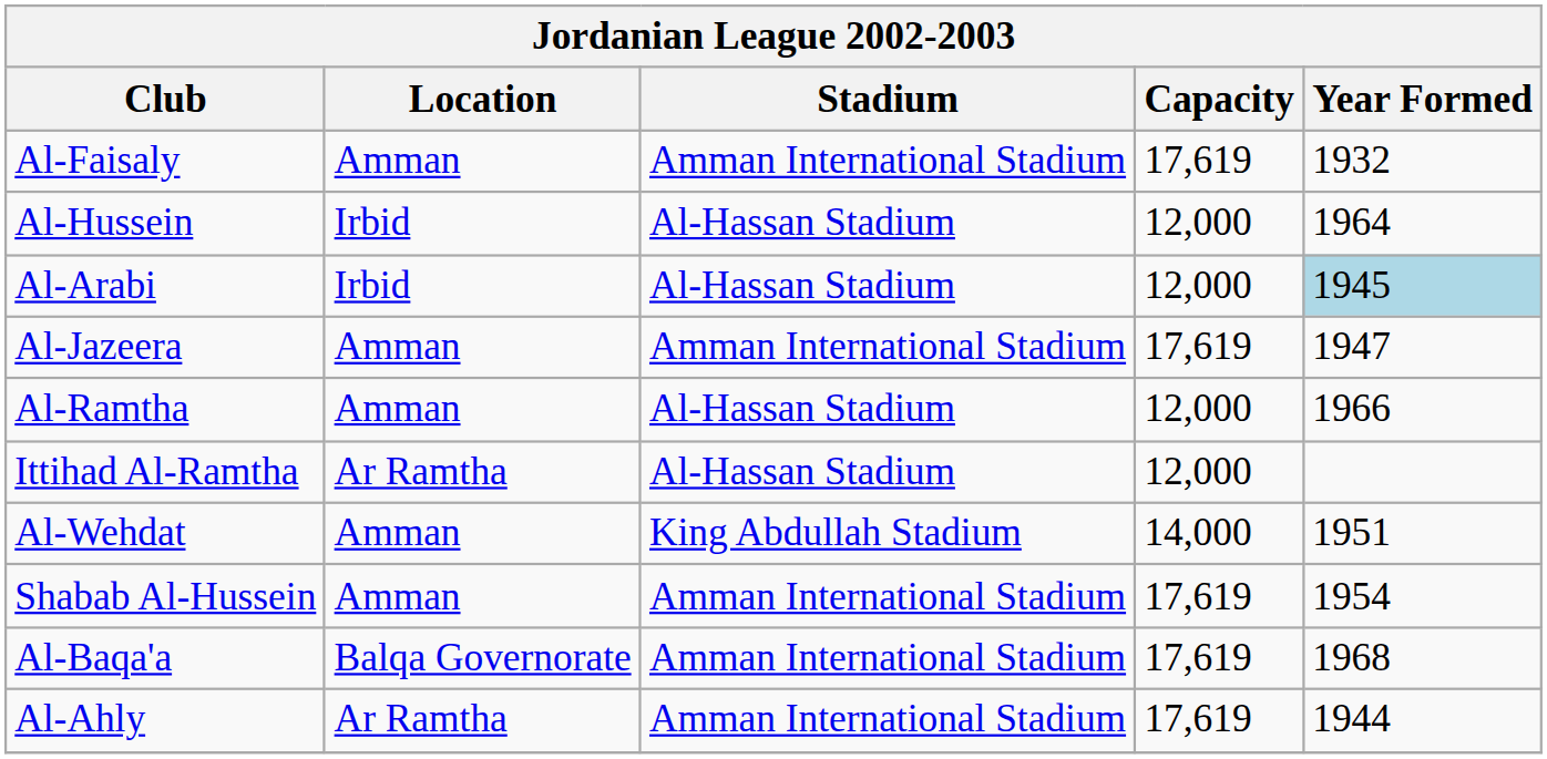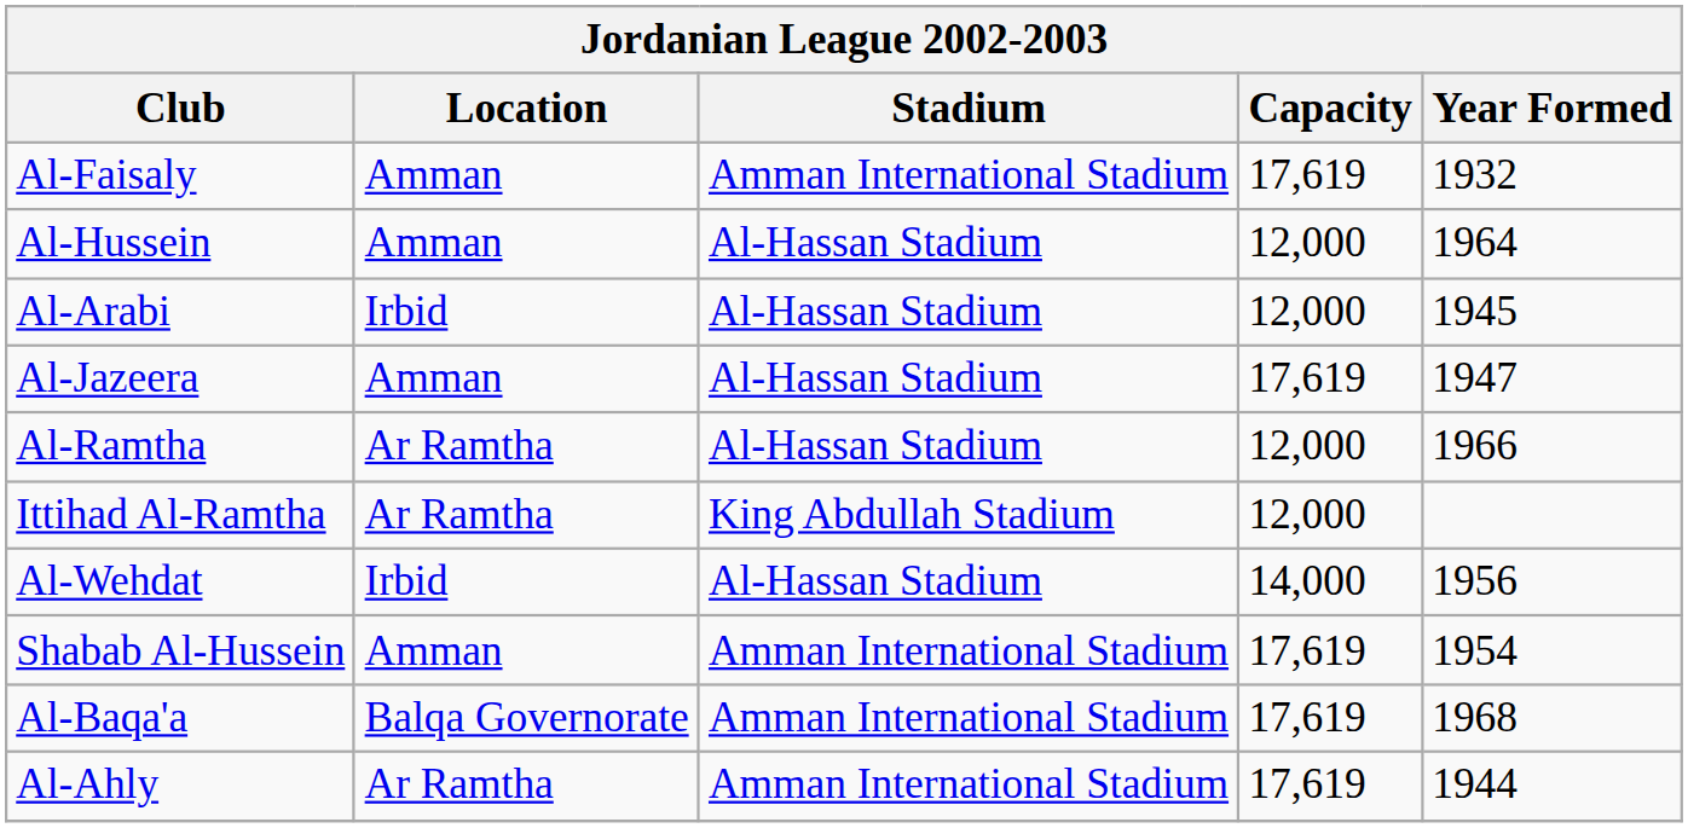Al-Hussein | Location: Irbid -> Amman
Al-Arabi | Year Formed: lightblue background -> no background
Al-Jazeera | Stadium: Amman International Stadium -> Al-Hassan Stadium
Al-Ramtha | Location: Amman -> Ar Ramtha
Ittihad Al-Ramtha | Stadium: Al-Hassan Stadium -> King Abdullah Stadium
Al-Wehdat | Location: Amman -> Irbid
Al-Wehdat | Stadium: King Abdullah Stadium -> Al-Hassan Stadium
Al-Wehdat | Year Formed: 1951 -> 1956
